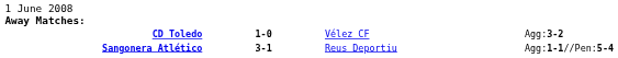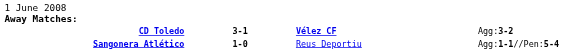CD Toledo | column 2: 1-0 -> 3-1
CD Toledo | column 3: normal -> bold
Sangonera Atlético | column 2: 3-1 -> 1-0
